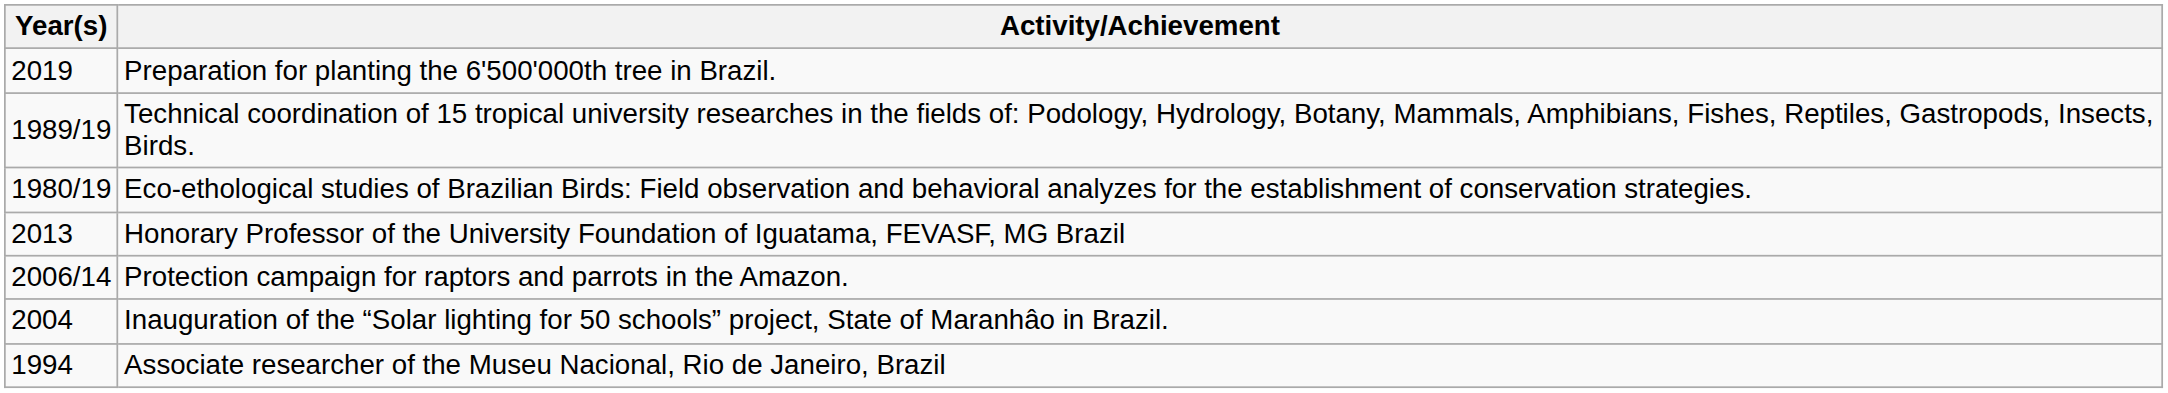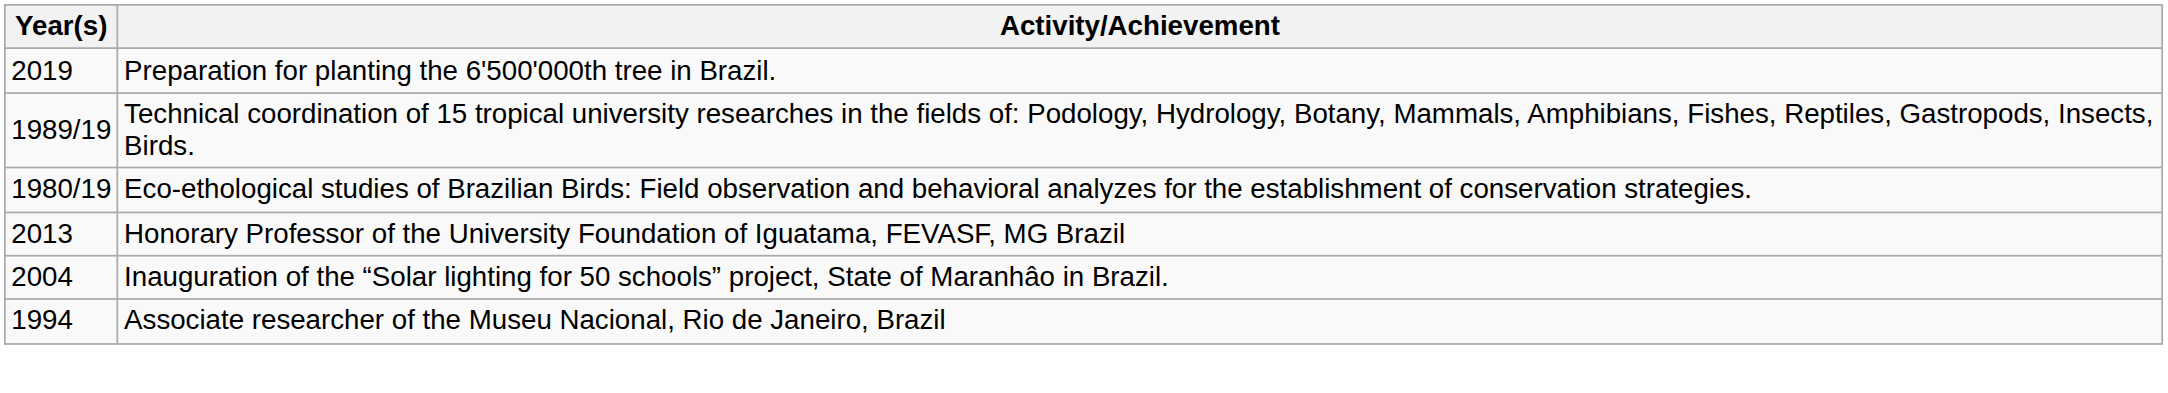- row: 2006/14 | Protection campaign for raptors and parrots in the Amazon.
